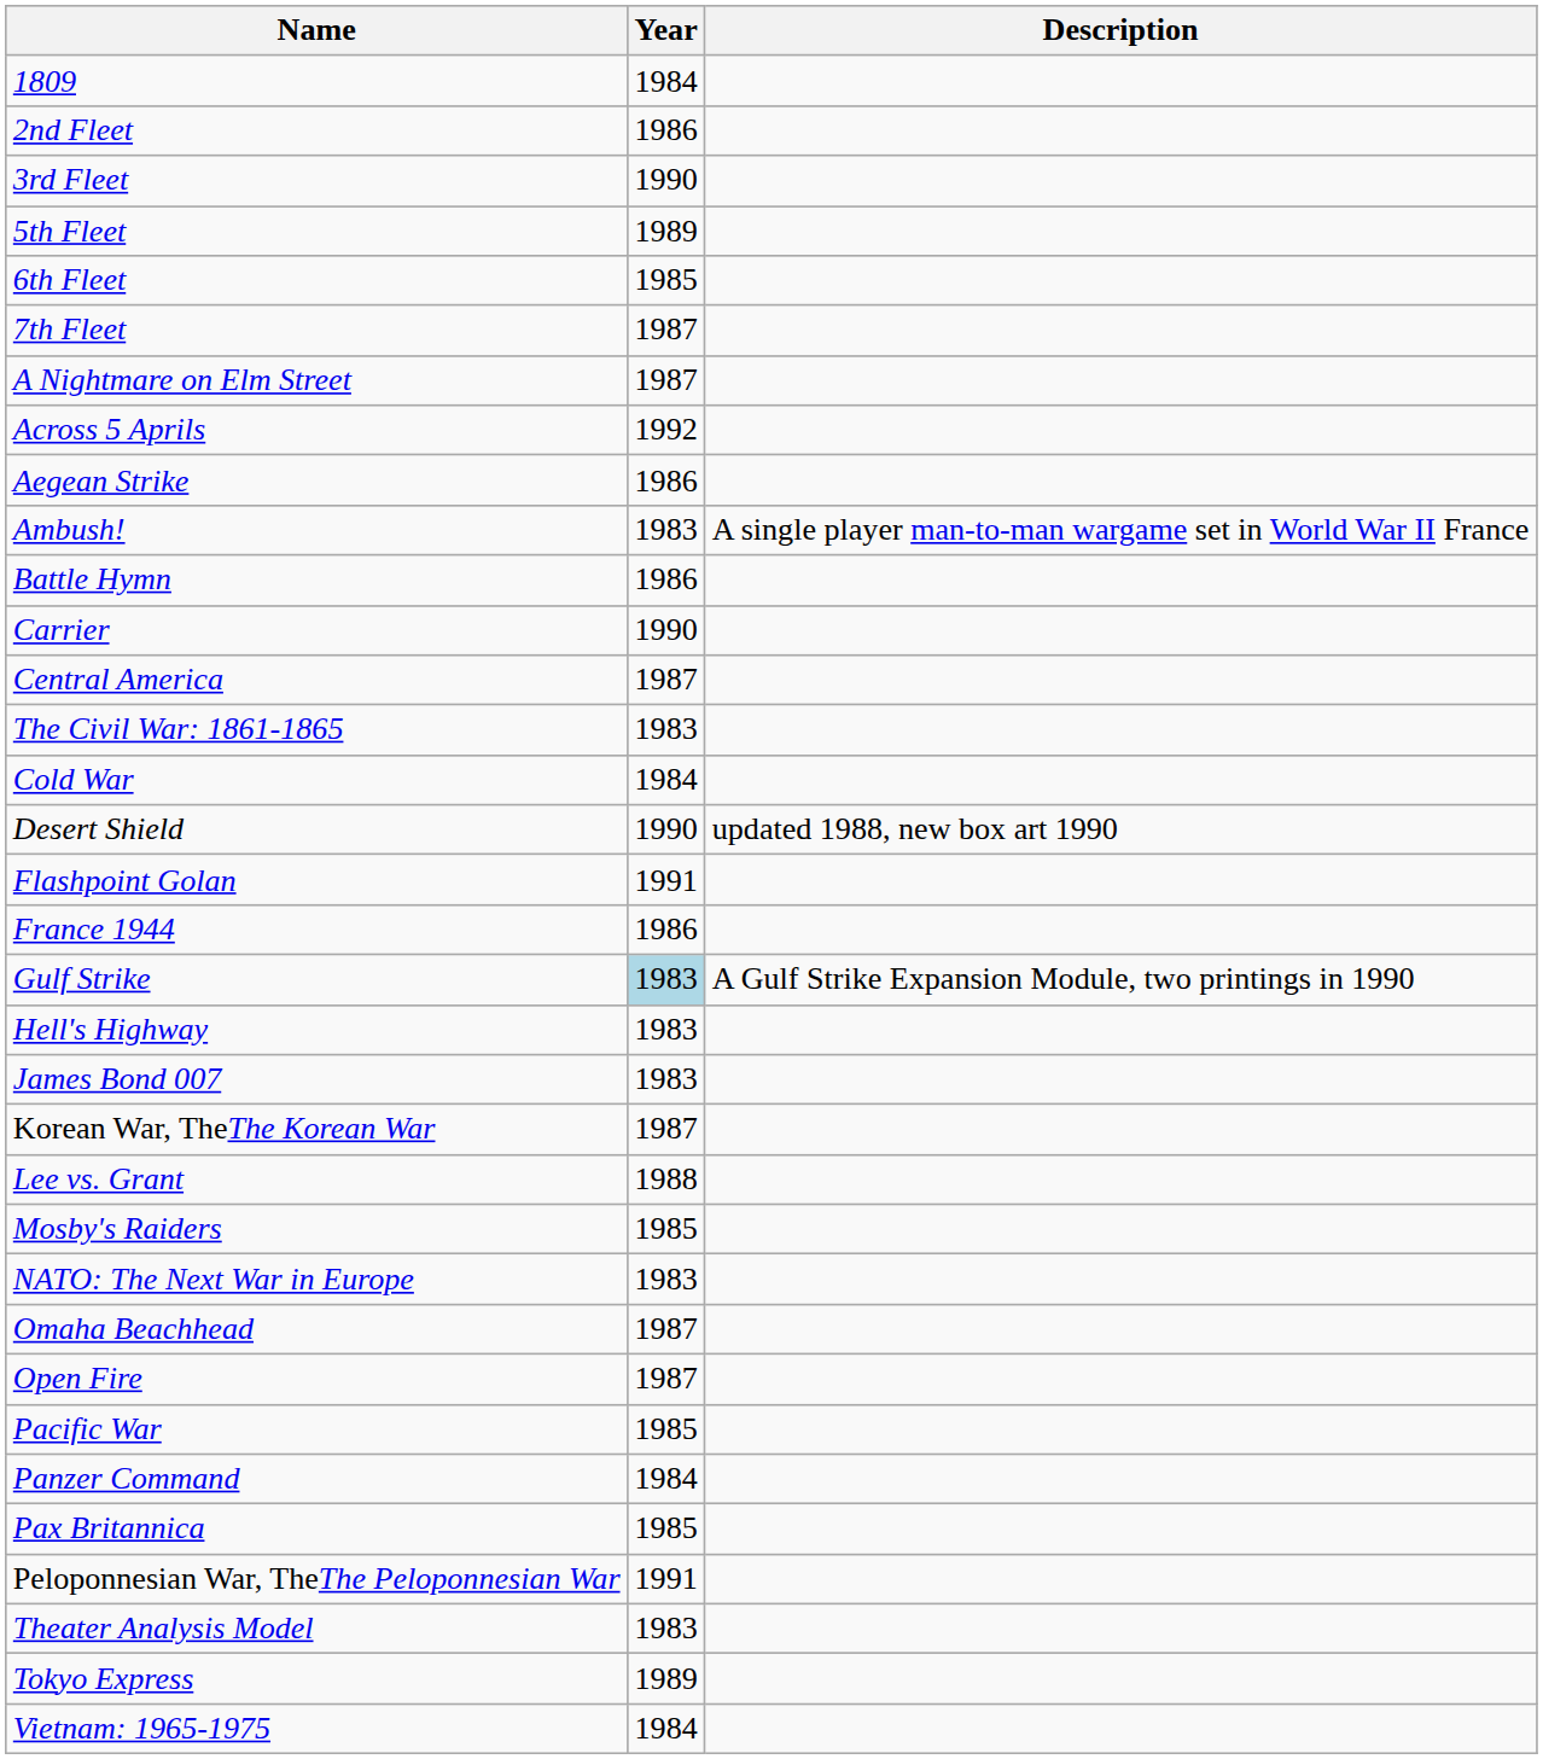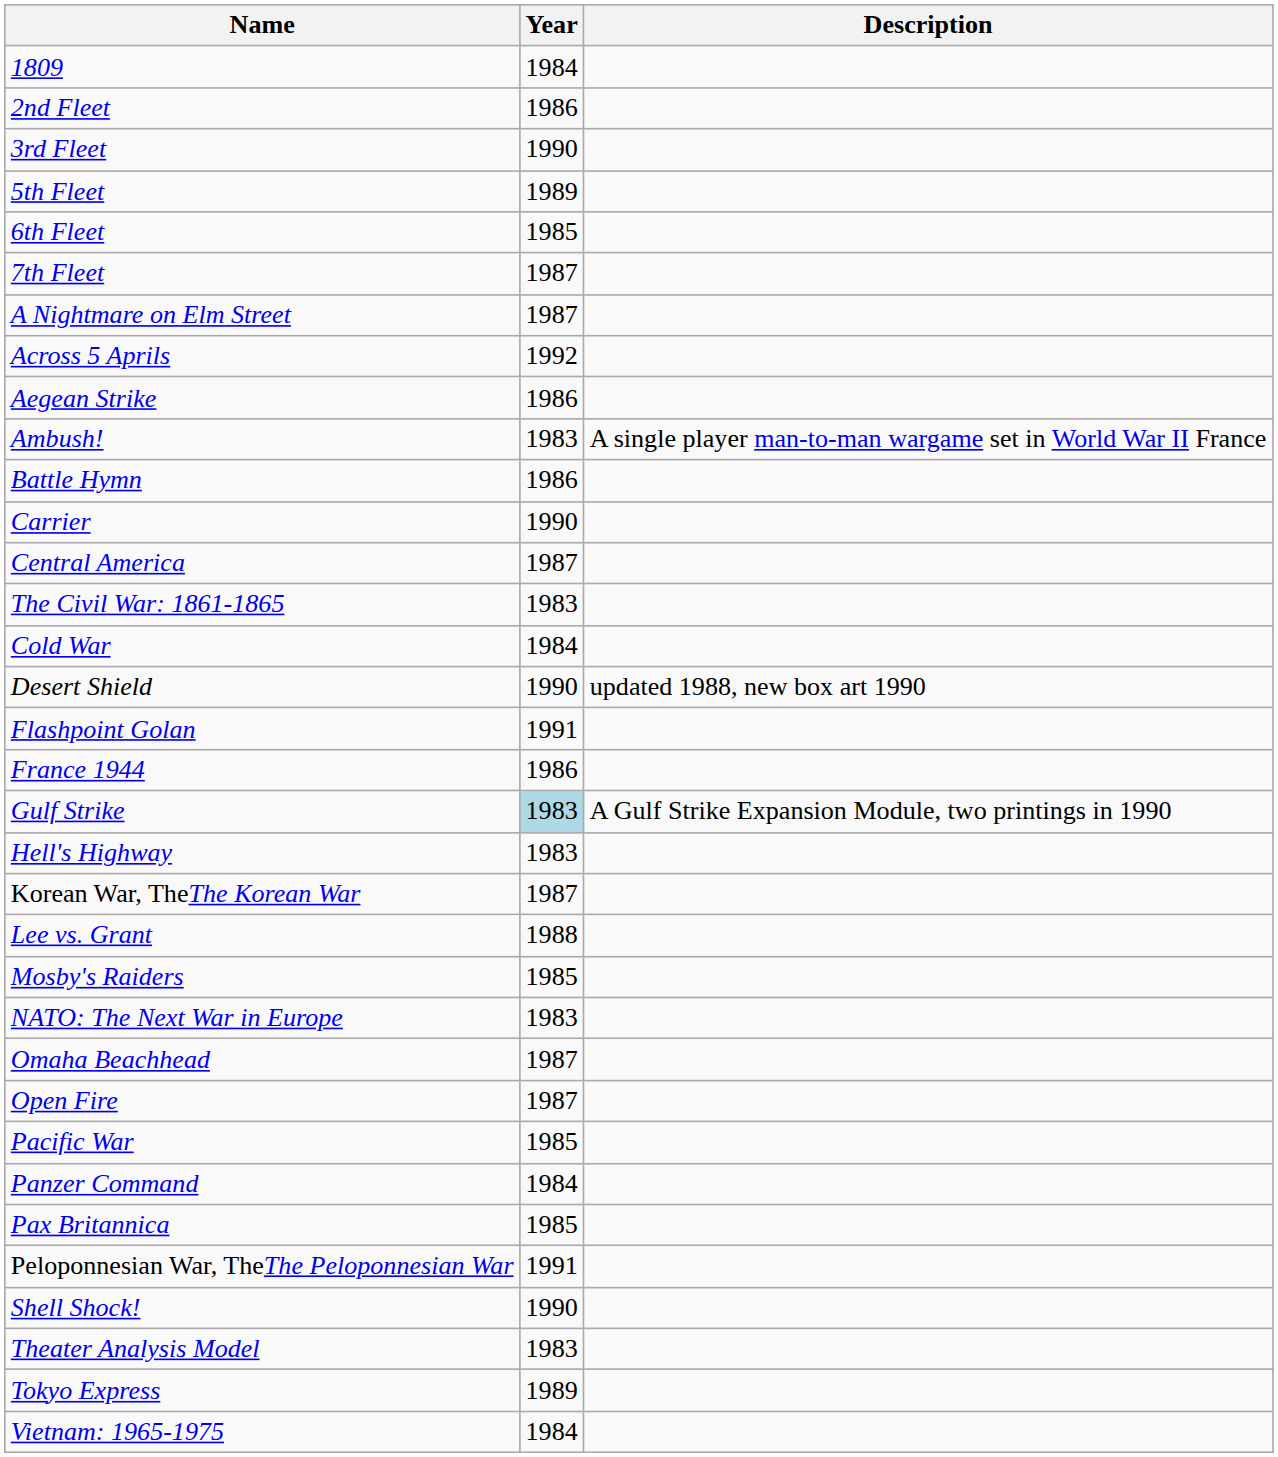- row: James Bond 007 | 1983
+ row: Shell Shock! | 1990
